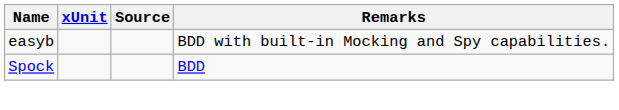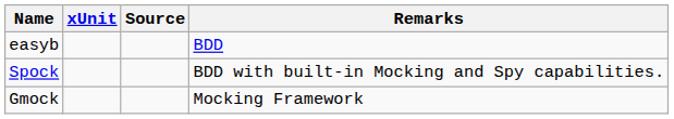easyb | Remarks: BDD with built-in Mocking and Spy capabilities. -> BDD
Spock | Remarks: BDD -> BDD with built-in Mocking and Spy capabilities.
+ row: Gmock | Mocking Framework
